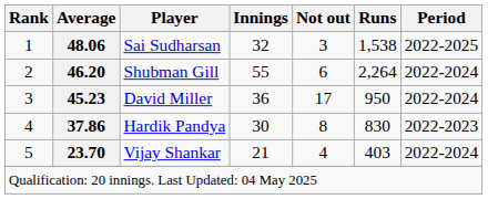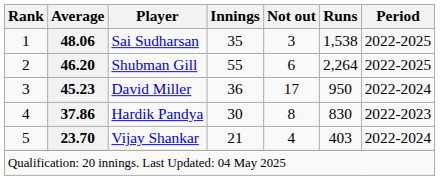Sai Sudharsan | Innings: 32 -> 35
Shubman Gill | Period: 2022-2024 -> 2022-2025
